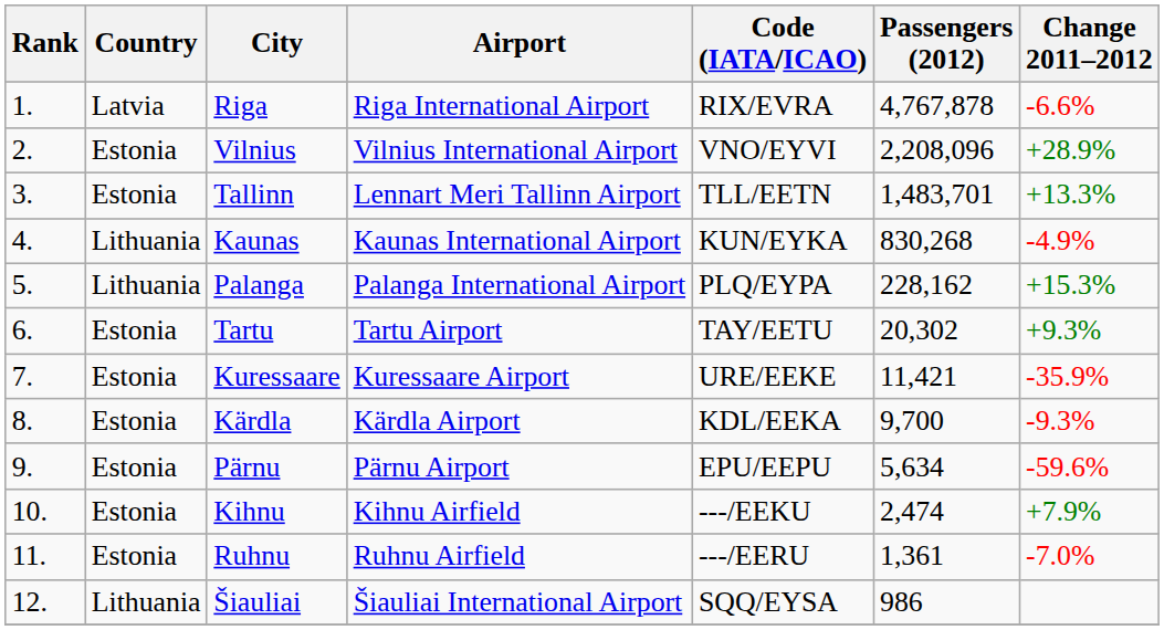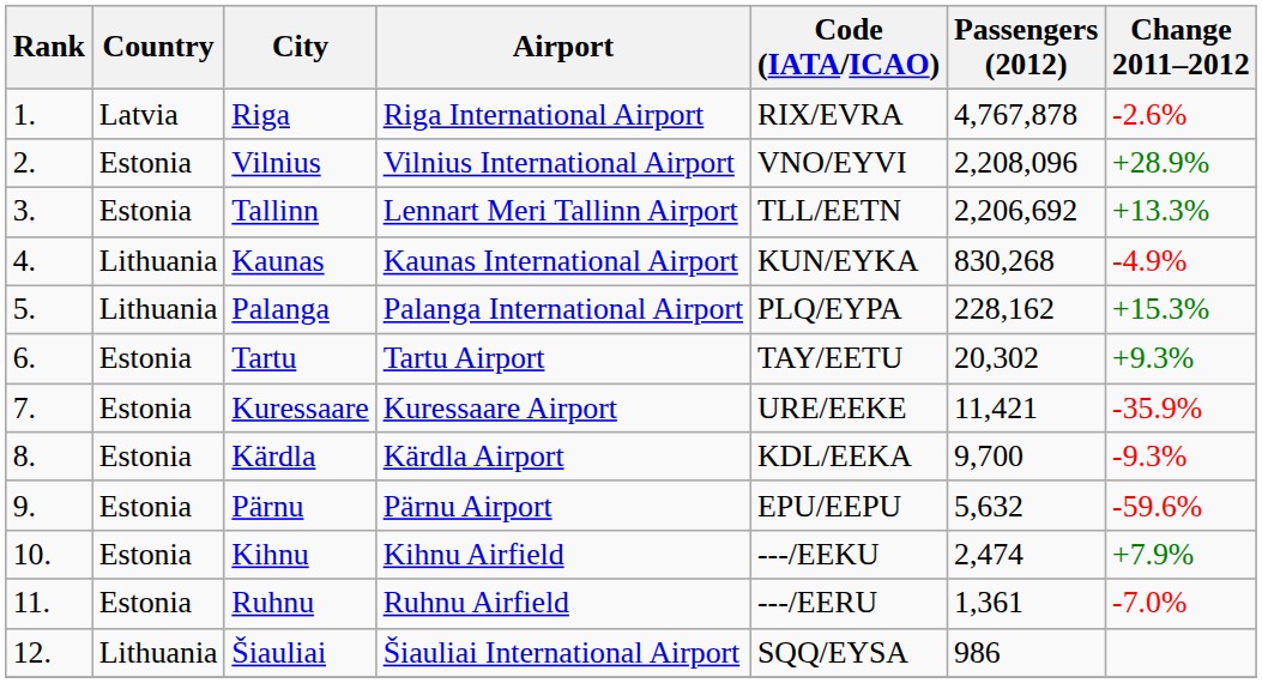Riga | Change 2011–2012: -6.6% -> -2.6%
Tallinn | Passengers (2012): 1,483,701 -> 2,206,692
Pärnu | Passengers (2012): 5,634 -> 5,632
